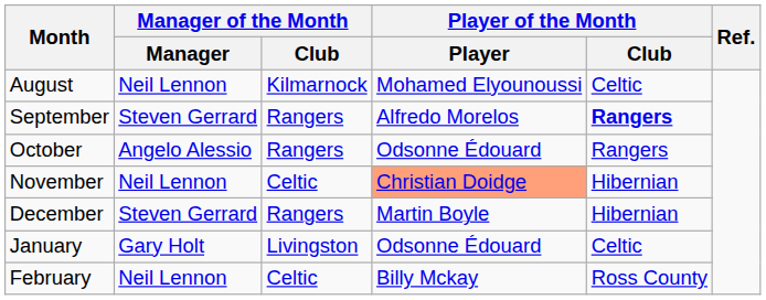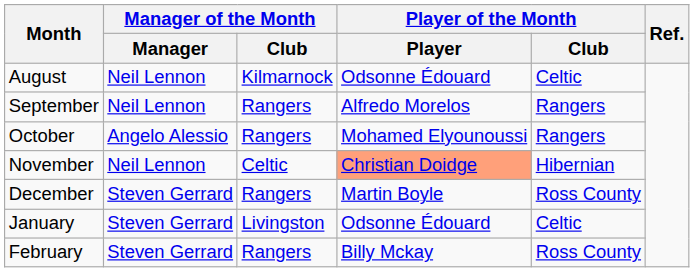August | Player of the Month / Player: Mohamed Elyounoussi -> Odsonne Édouard
September | Manager of the Month / Manager: Steven Gerrard -> Neil Lennon
September | Player of the Month / Club: bold -> normal
October | Player of the Month / Player: Odsonne Édouard -> Mohamed Elyounoussi
December | Player of the Month / Club: Hibernian -> Ross County
January | Manager of the Month / Manager: Gary Holt -> Steven Gerrard
February | Manager of the Month / Manager: Neil Lennon -> Steven Gerrard
February | Manager of the Month / Club: Celtic -> Rangers
